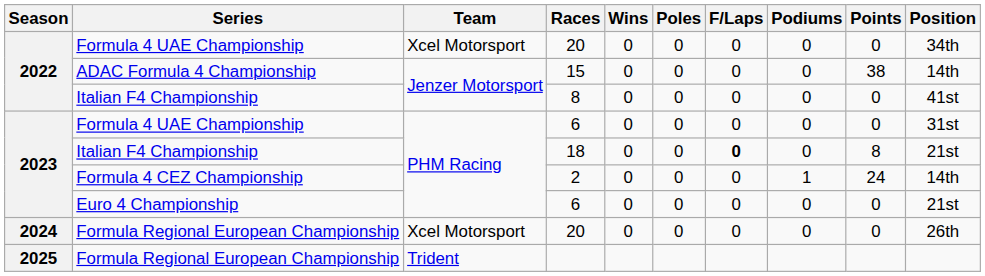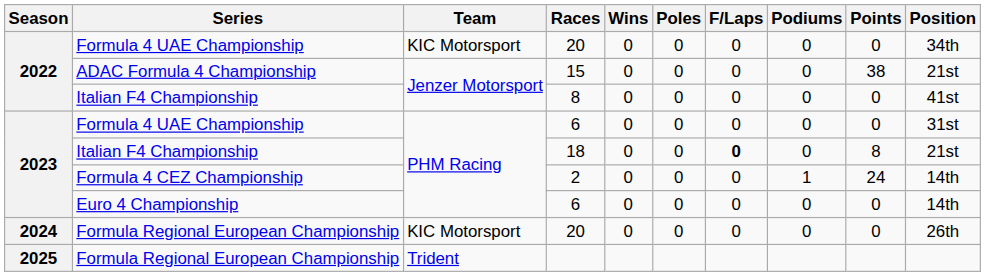Formula 4 UAE Championship / 20 | Team: Xcel Motorsport -> KIC Motorsport
15 | Position: 14th -> 21st
Euro 4 Championship / 6 | Position: 21st -> 14th
Formula Regional European Championship / 20 | Team: Xcel Motorsport -> KIC Motorsport
